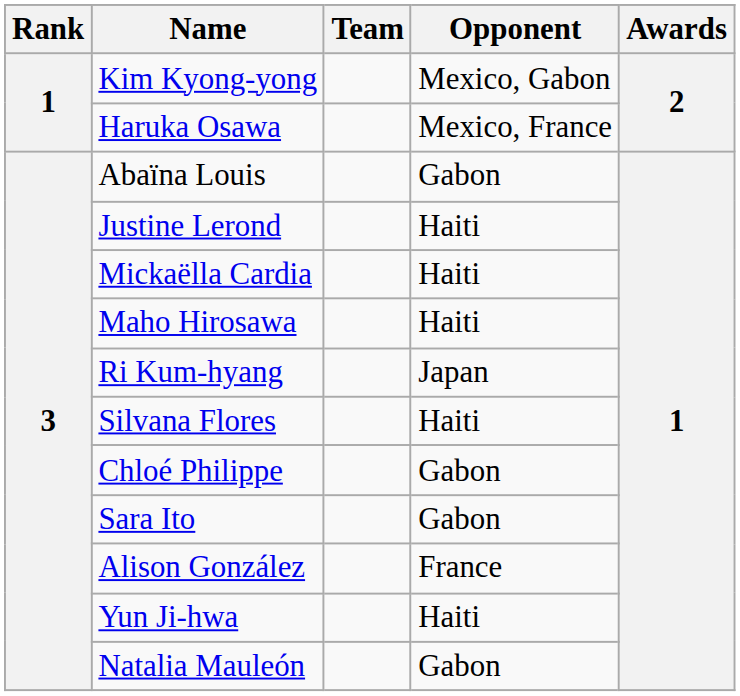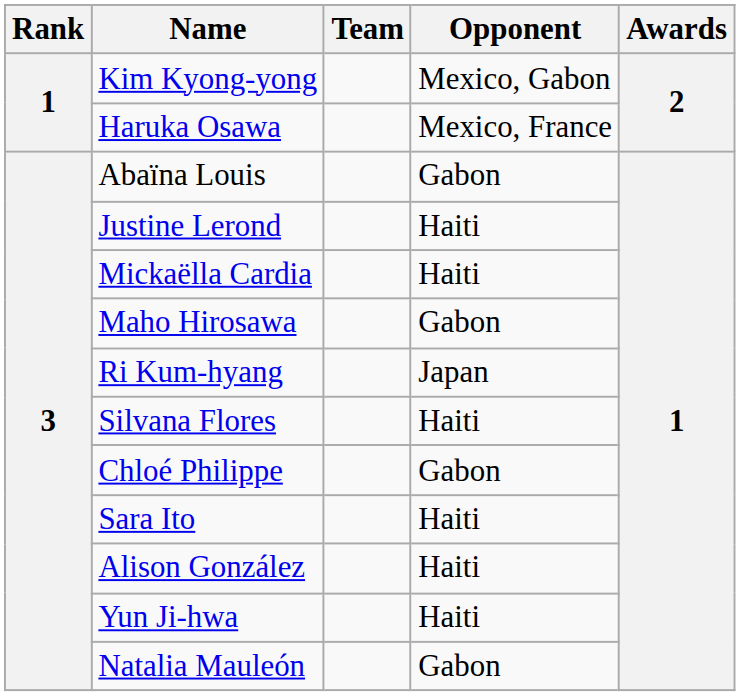Maho Hirosawa | Opponent: Haiti -> Gabon
Sara Ito | Opponent: Gabon -> Haiti
Alison González | Opponent: France -> Haiti
